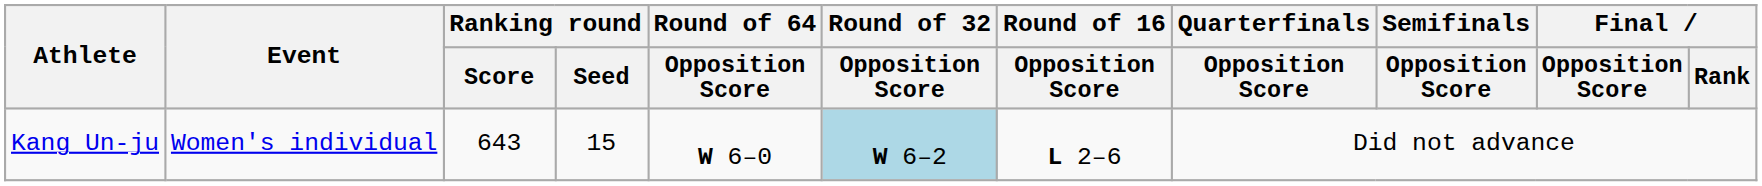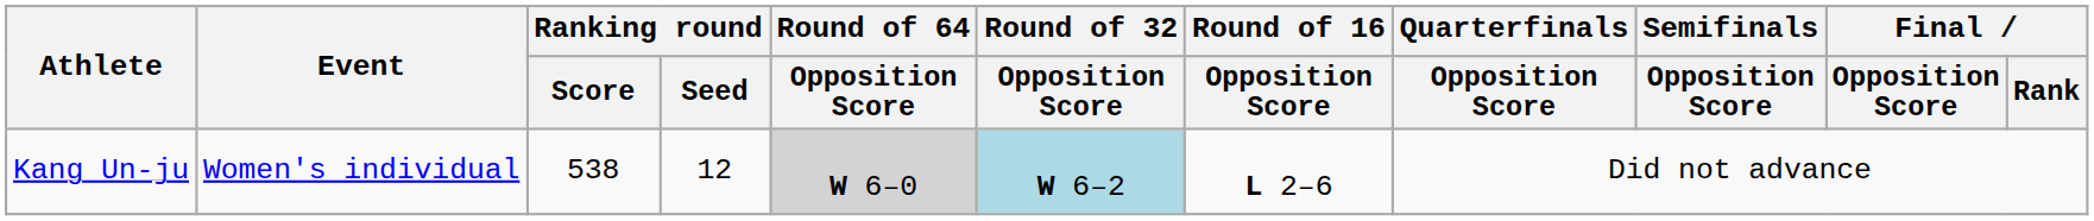Kang Un-ju | Ranking round / Score: 643 -> 538
Kang Un-ju | Ranking round / Seed: 15 -> 12
Kang Un-ju | Round of 64 / Opposition Score: no background -> lightgrey background
